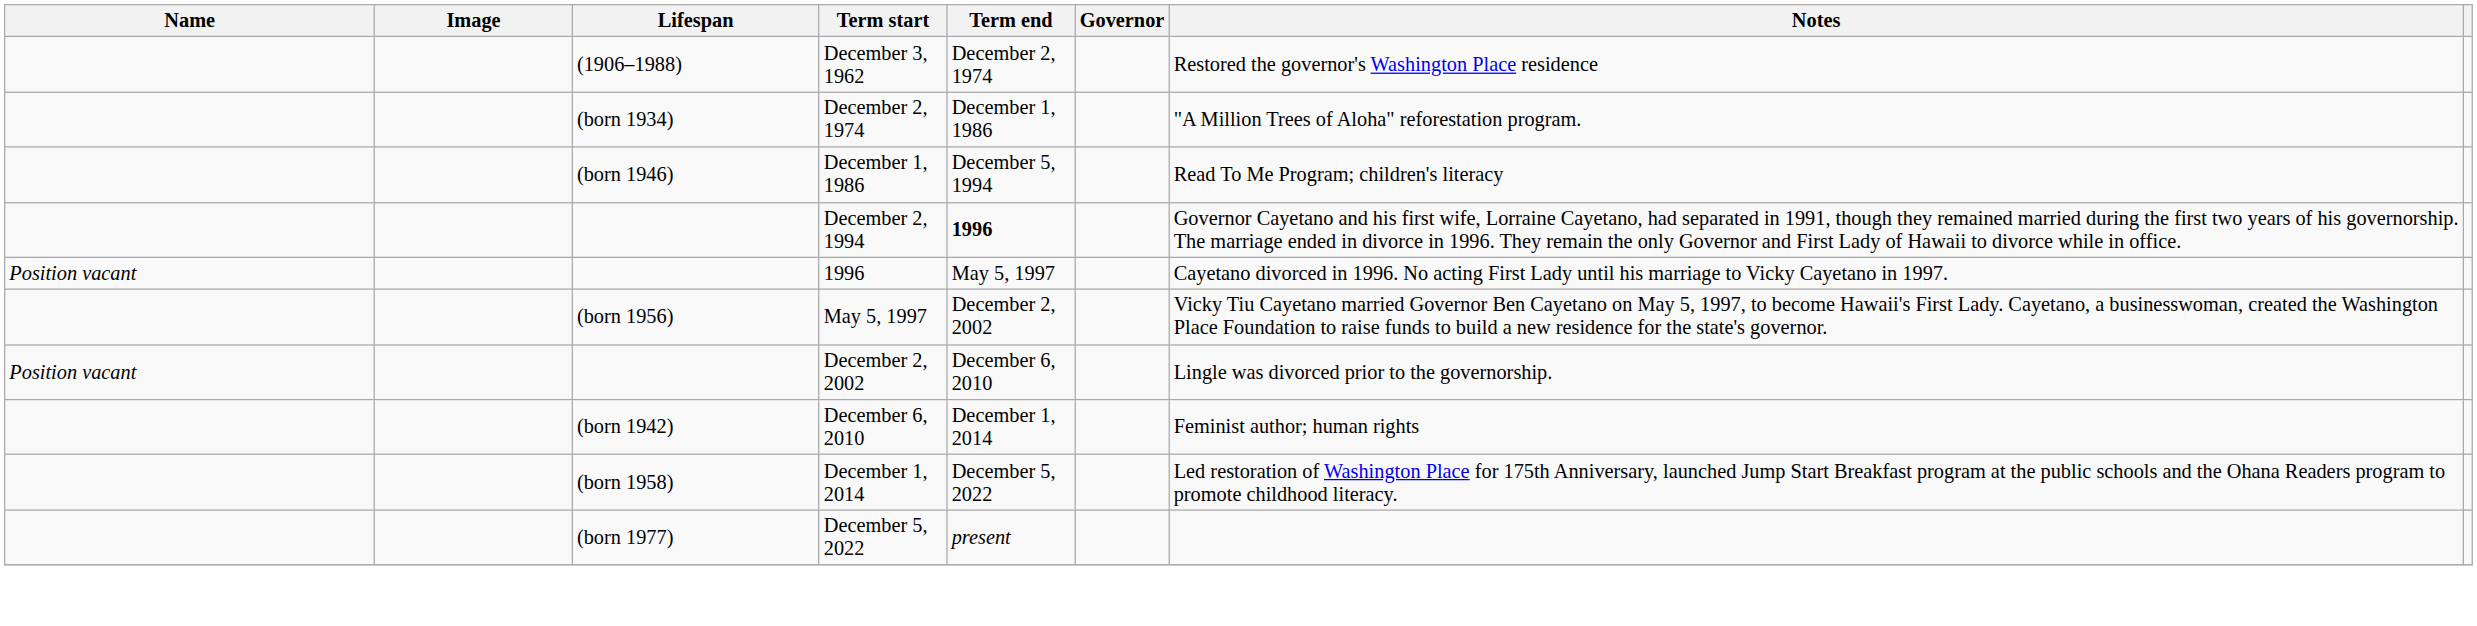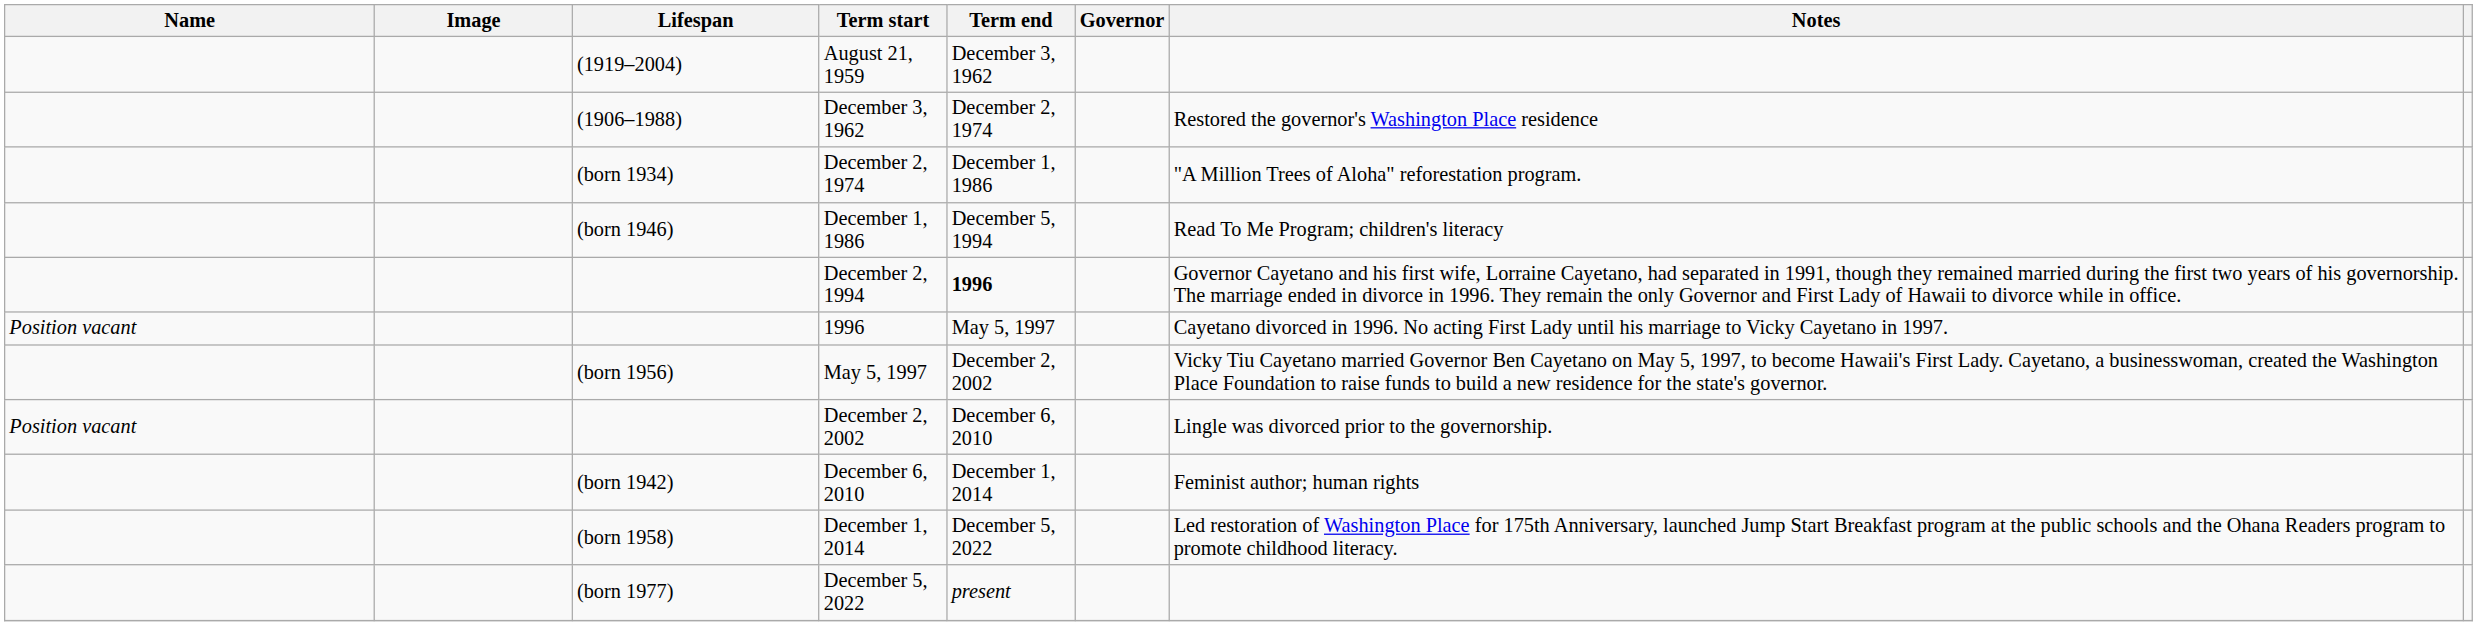+ row: (1919–2004) | August 21, 1959 | December 3, 1962
